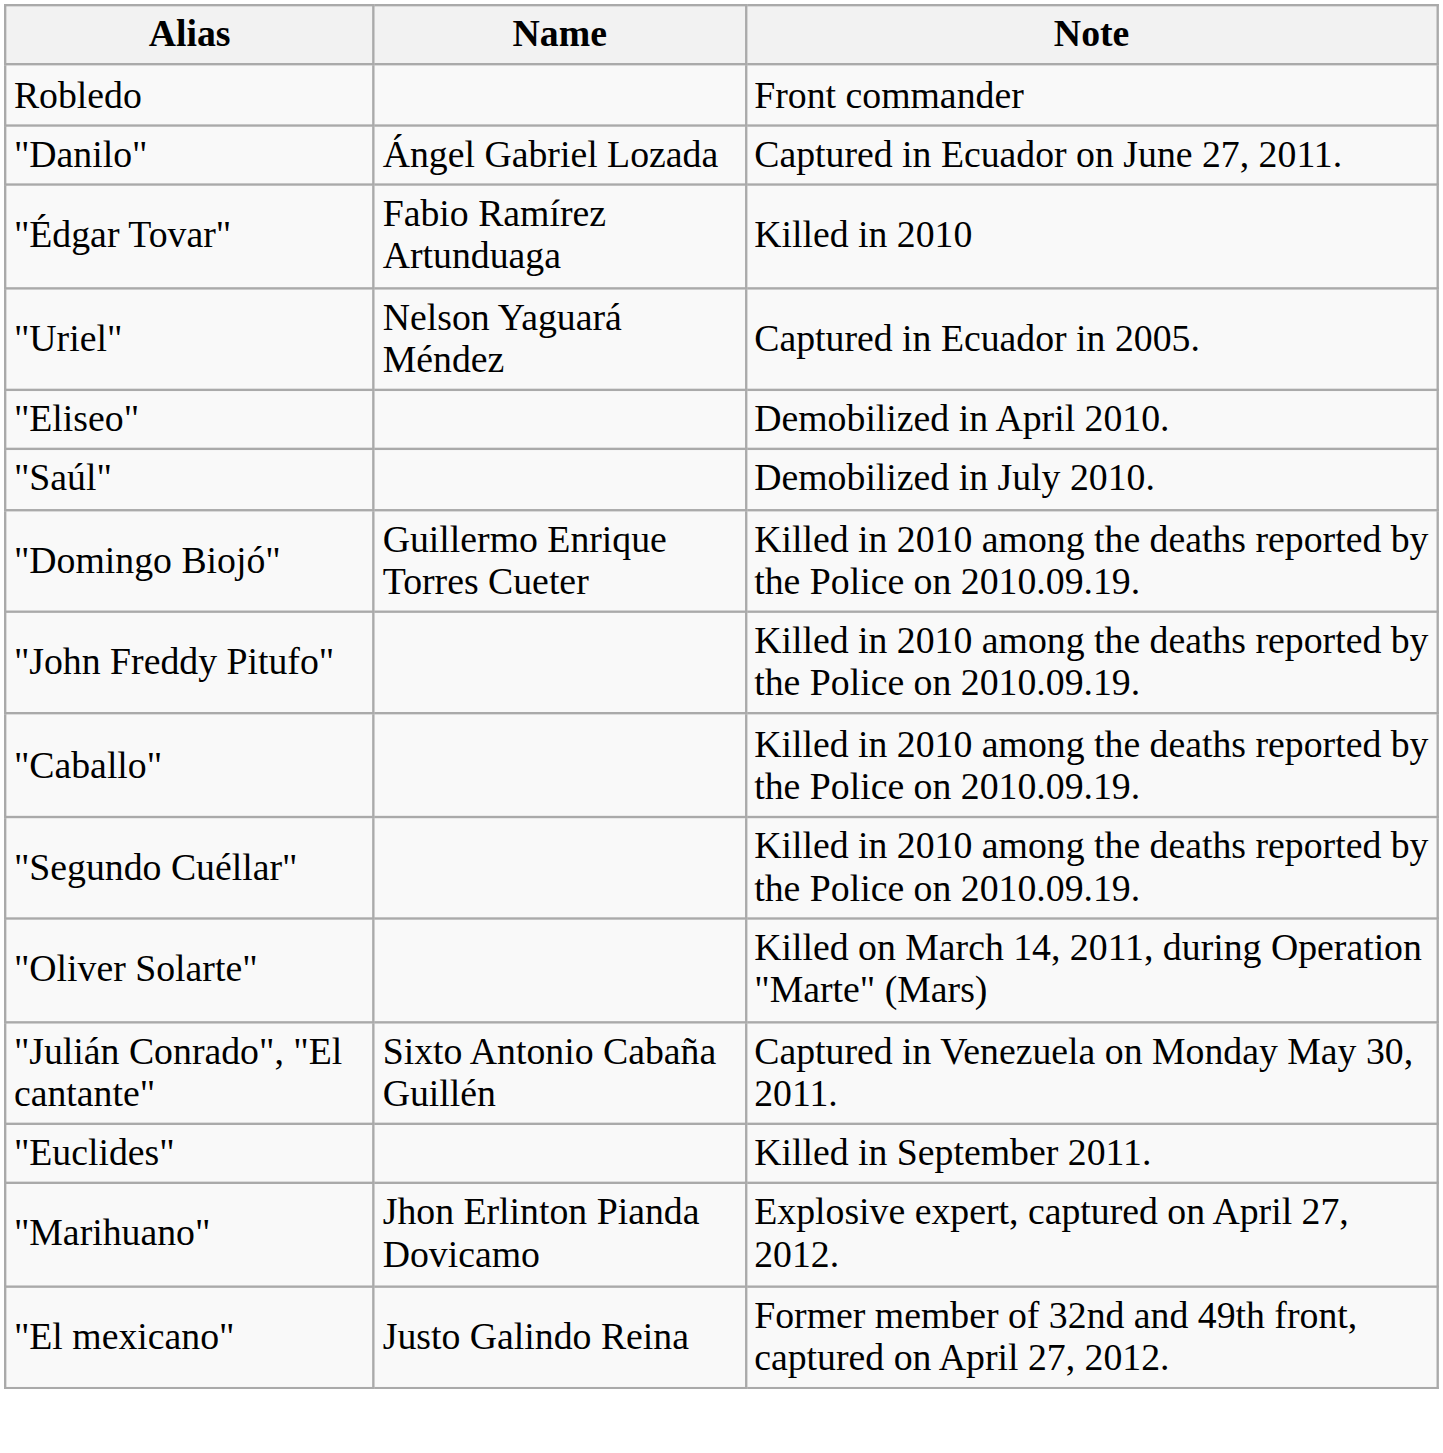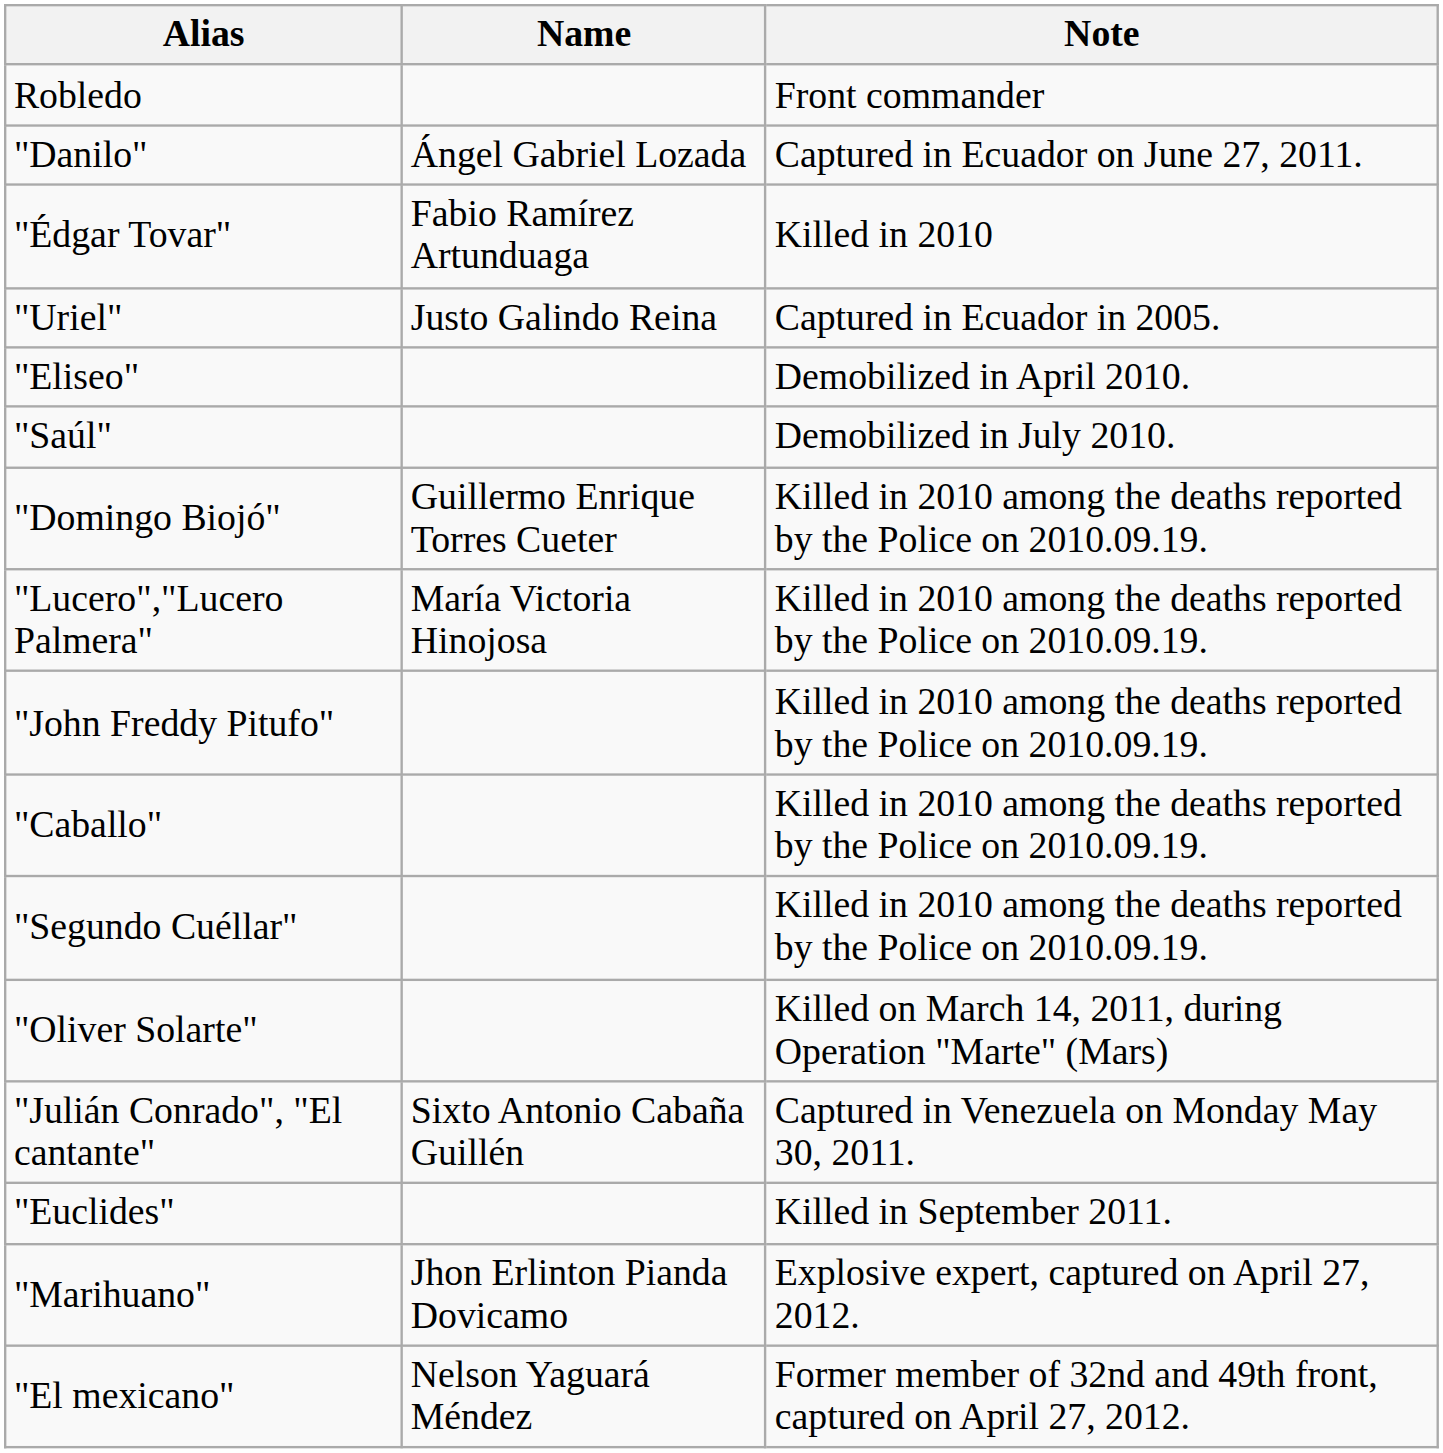"Uriel" | Name: Nelson Yaguará Méndez -> Justo Galindo Reina
+ row: "Lucero","Lucero Palmera" | María Victoria Hinojosa | Killed in 2010 among the deaths reported by the Police on 2010.09.19.
"El mexicano" | Name: Justo Galindo Reina -> Nelson Yaguará Méndez
